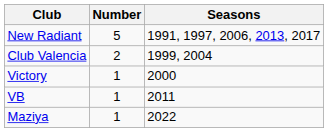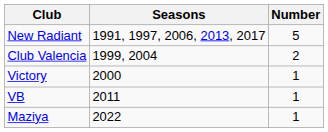columns swapped: Number <-> Seasons
